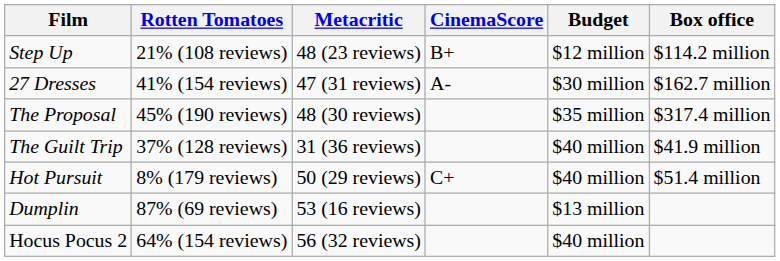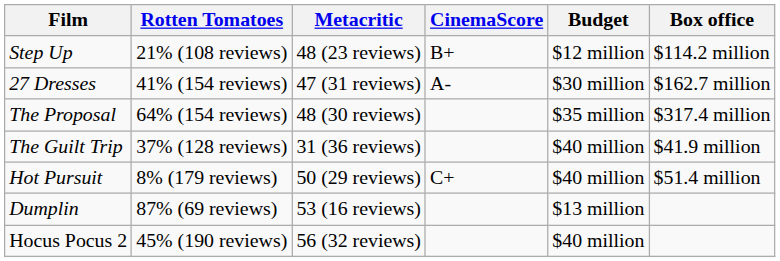The Proposal | Rotten Tomatoes: 45% (190 reviews) -> 64% (154 reviews)
Hocus Pocus 2 | Rotten Tomatoes: 64% (154 reviews) -> 45% (190 reviews)
